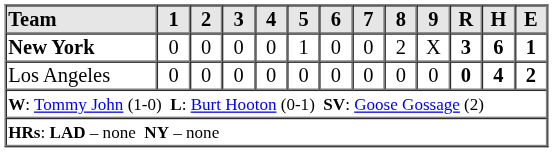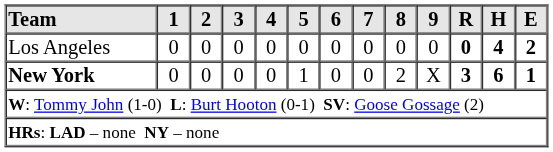rows swapped: Los Angeles <-> New York
